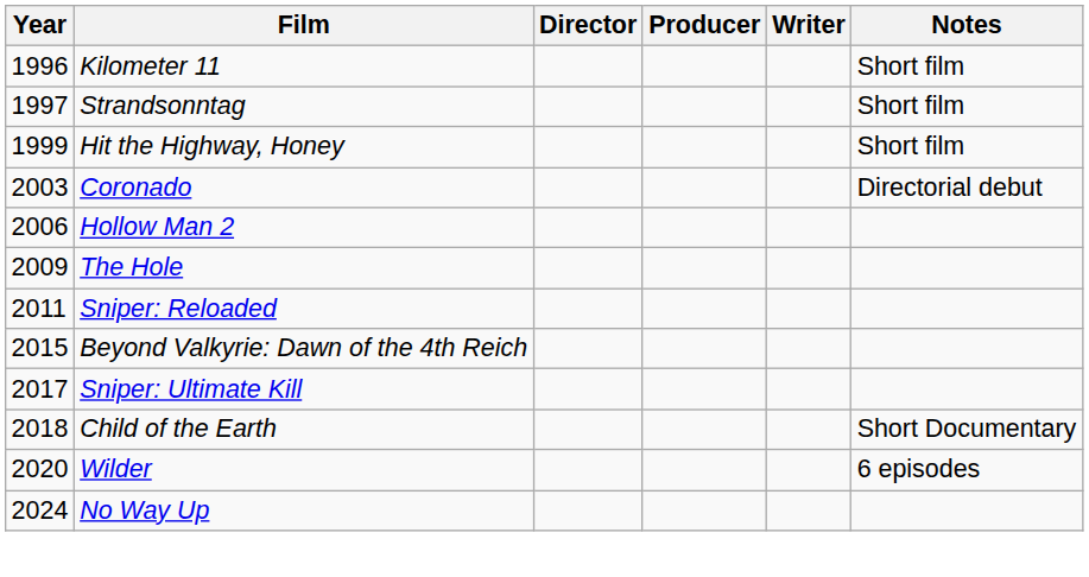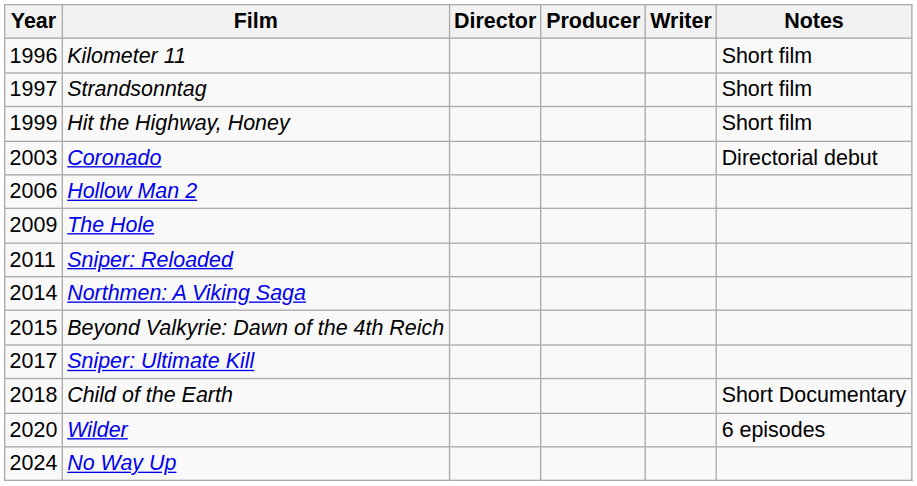+ row: 2014 | Northmen: A Viking Saga
